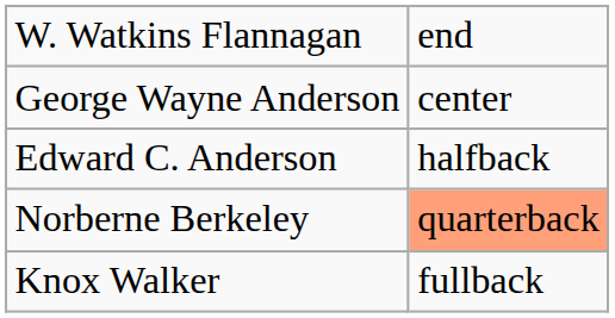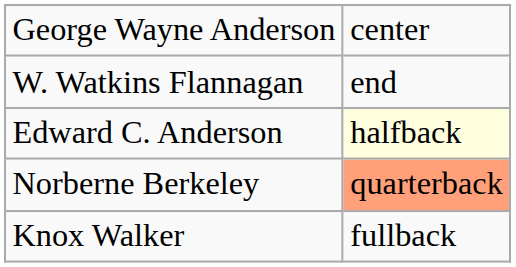rows swapped: George Wayne Anderson <-> W. Watkins Flannagan
Edward C. Anderson | column 2: no background -> lightyellow background
